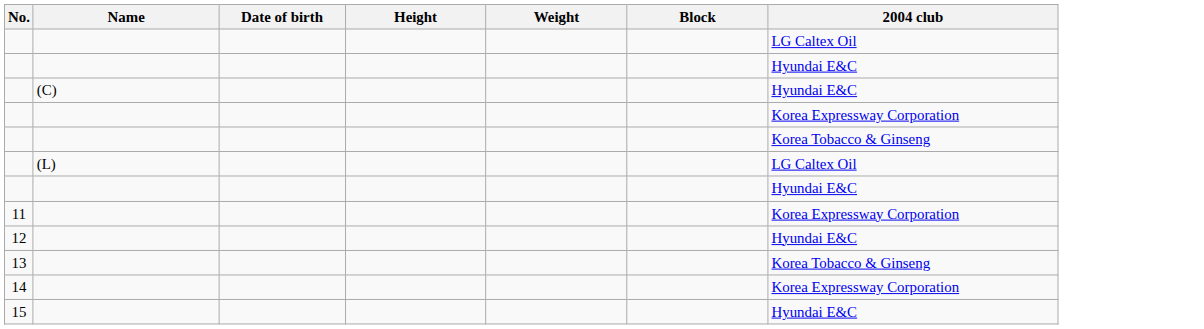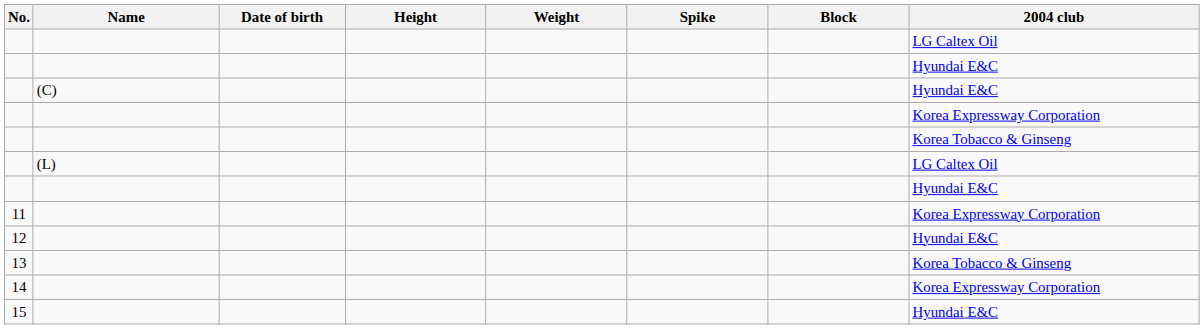+ column: Spike
